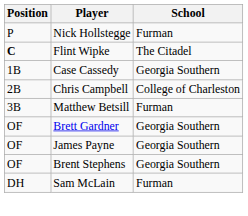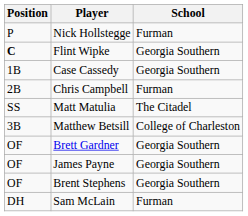Flint Wipke | School: The Citadel -> Georgia Southern
Chris Campbell | School: College of Charleston -> Furman
+ row: SS | Matt Matulia | The Citadel
Matthew Betsill | School: Furman -> College of Charleston
